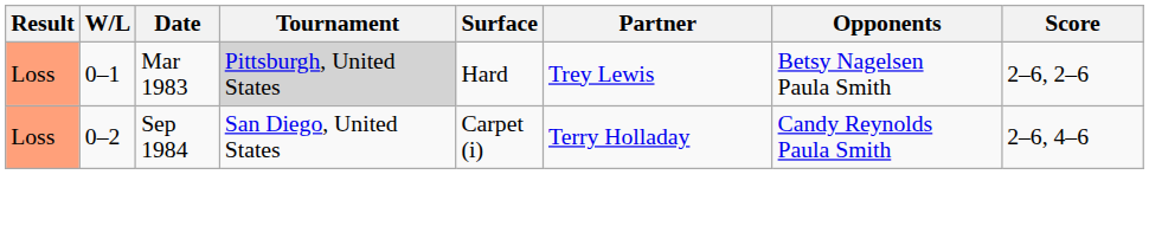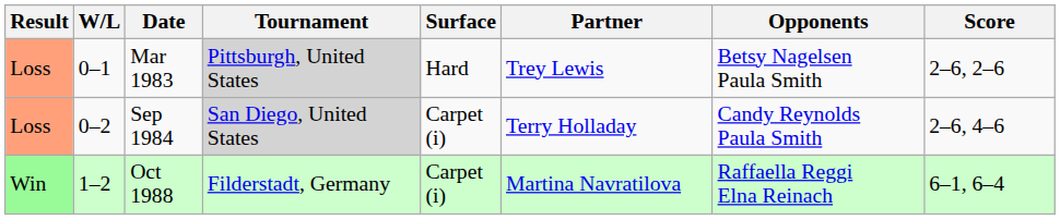Sep 1984 | Tournament: no background -> lightgrey background
+ row: Win | 1–2 | Oct 1988 | Filderstadt, Germany | Carpet (i) | Martina Navratilova | Raffaella Reggi Elna Reinach | 6–1, 6–4
